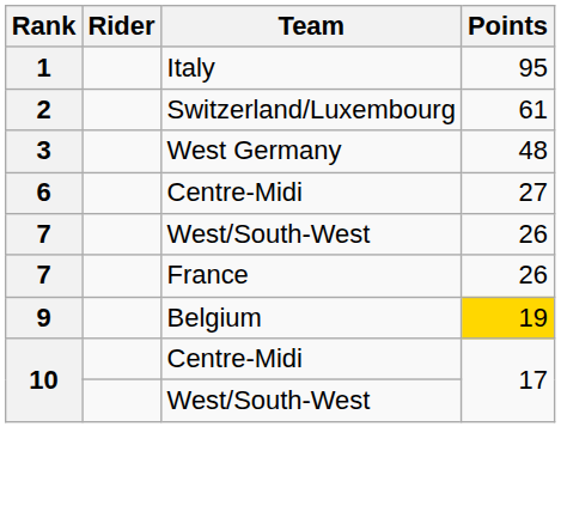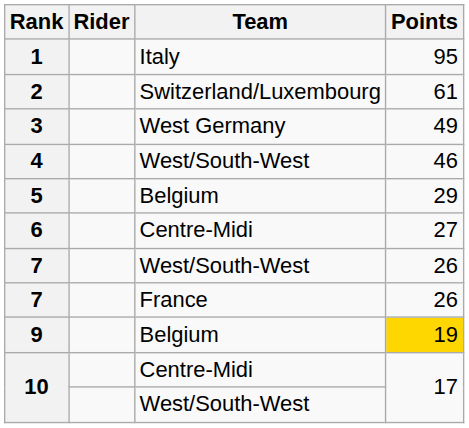3 | Points: 48 -> 49
+ row: 4 | West/South-West | 46
+ row: 5 | Belgium | 29
